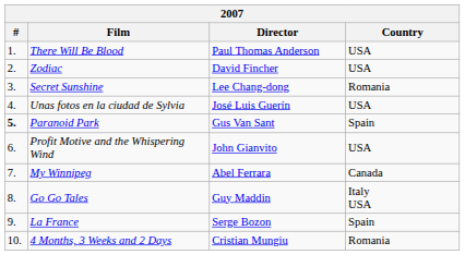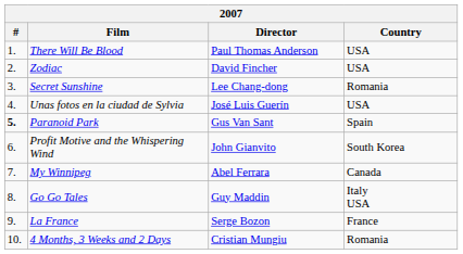Profit Motive and the Whispering Wind | Country: USA -> South Korea
La France | Country: Spain -> France
